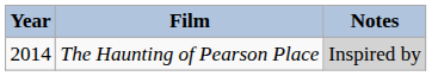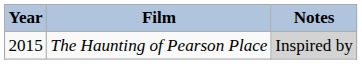The Haunting of Pearson Place | Year: 2014 -> 2015
